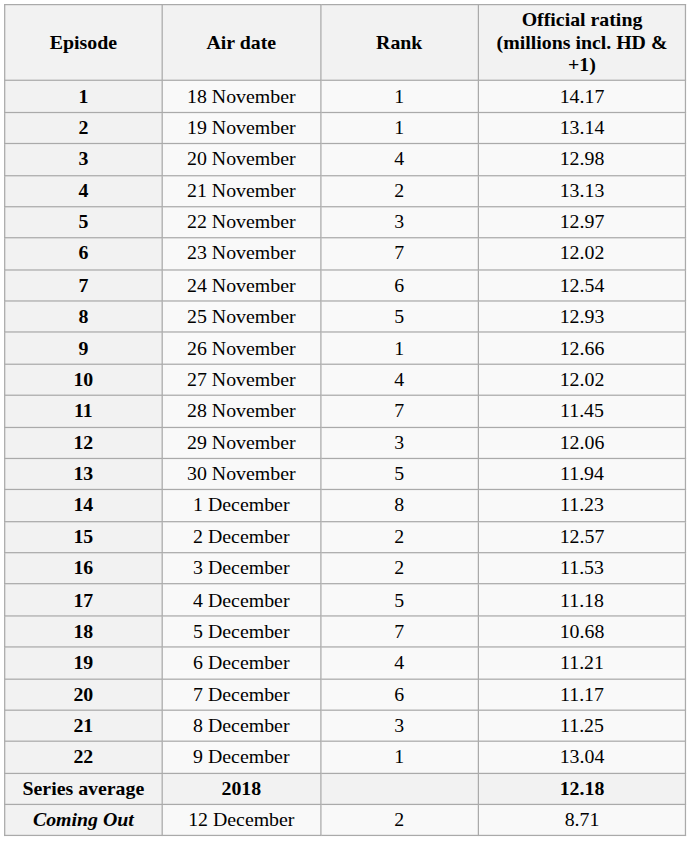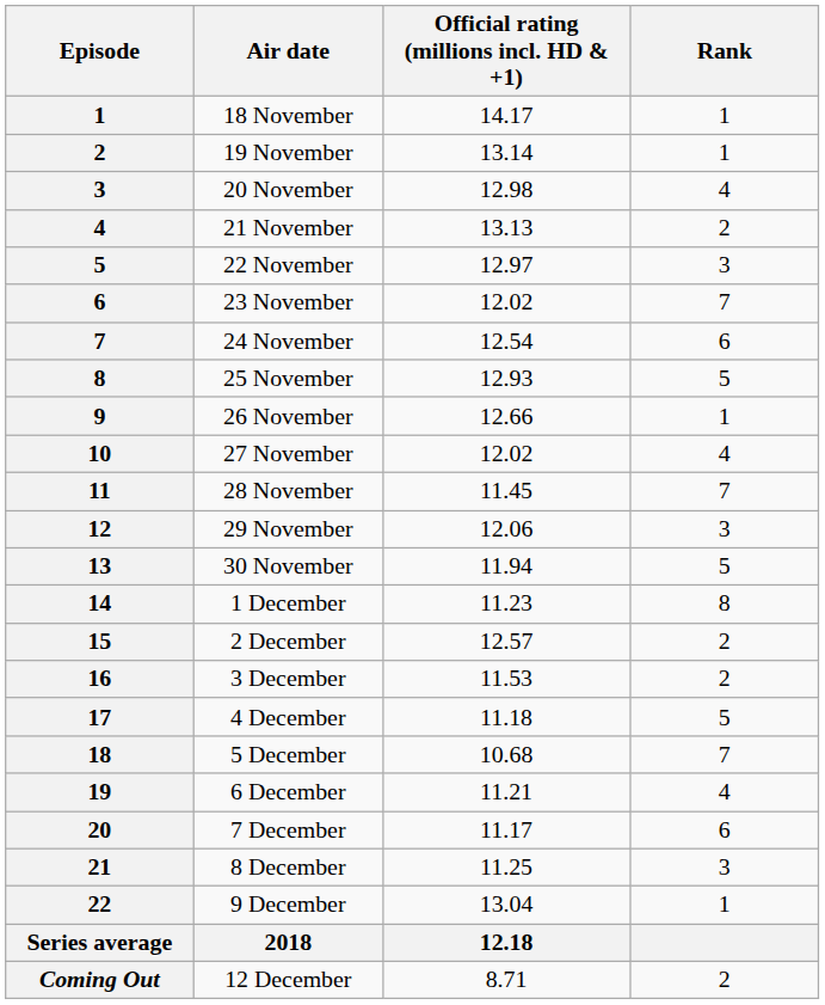columns swapped: Official rating (millions incl. HD & +1) <-> Rank
